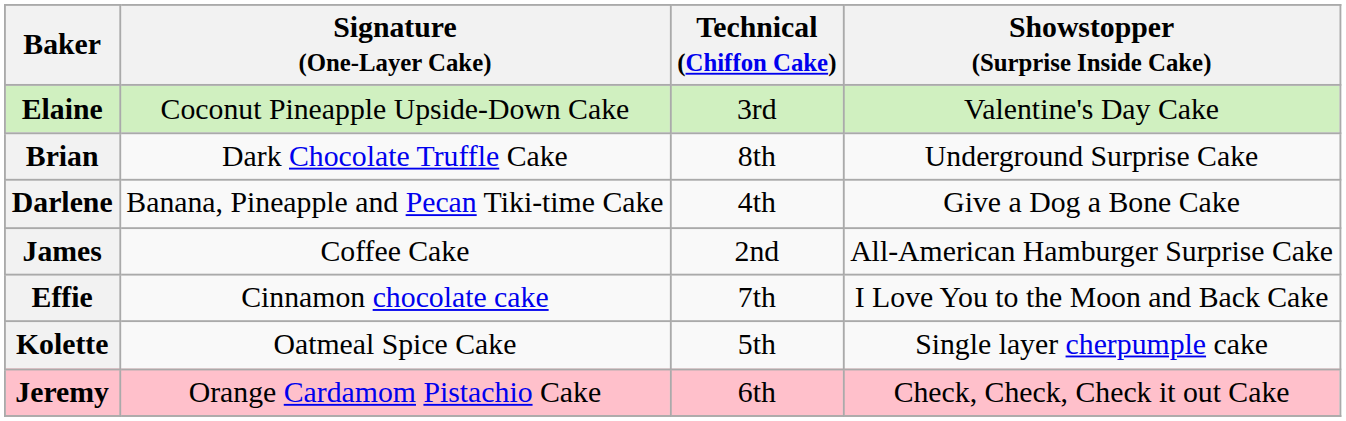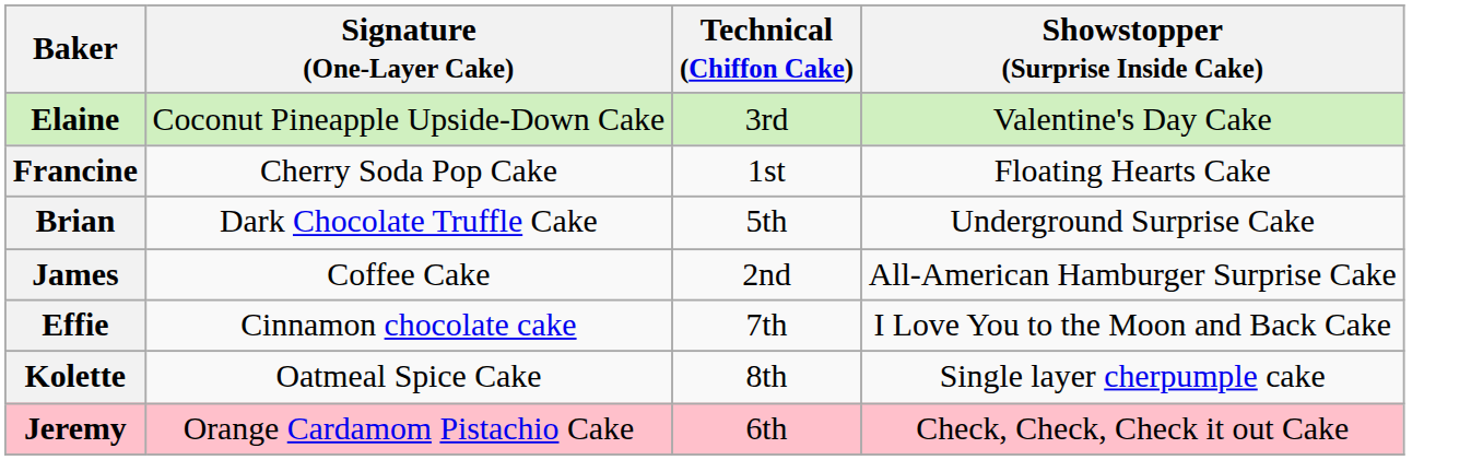+ row: Francine | Cherry Soda Pop Cake | 1st | Floating Hearts Cake
Brian | Technical (Chiffon Cake): 8th -> 5th
- row: Darlene | Banana, Pineapple and Pecan Tiki-time Cake | 4th | Give a Dog a Bone Cake
Kolette | Technical (Chiffon Cake): 5th -> 8th
